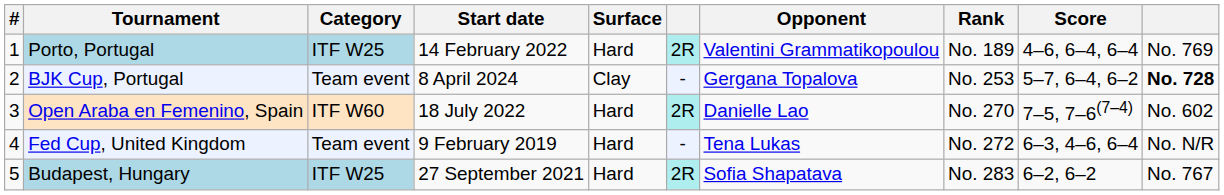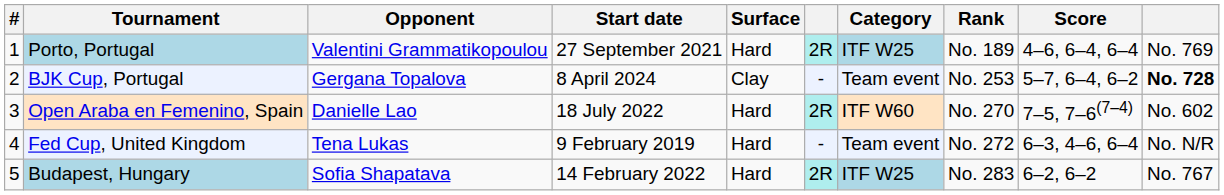columns swapped: Category <-> Opponent
Porto, Portugal | Start date: 14 February 2022 -> 27 September 2021
Budapest, Hungary | Start date: 27 September 2021 -> 14 February 2022
